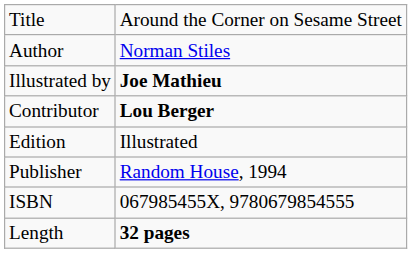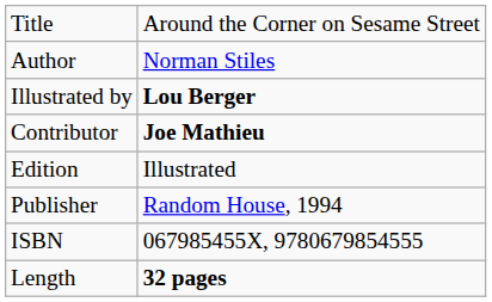Illustrated by | column 2: Joe Mathieu -> Lou Berger
Contributor | column 2: Lou Berger -> Joe Mathieu
